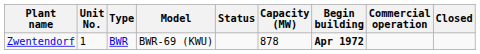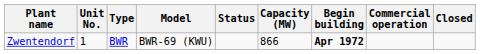Zwentendorf | Capacity (MW): 878 -> 866
